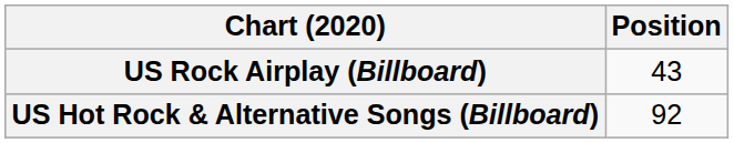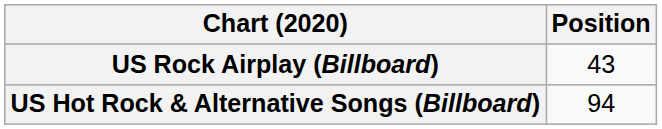US Hot Rock & Alternative Songs (Billboard) | Position: 92 -> 94
